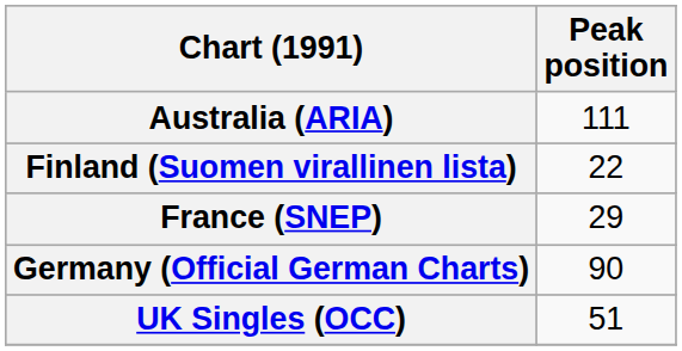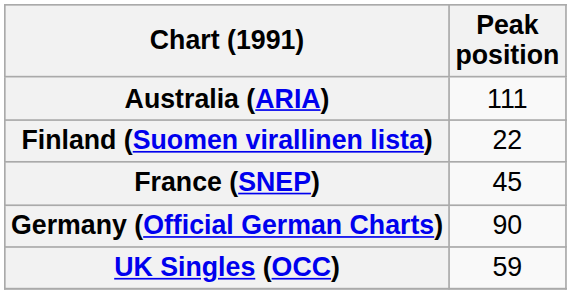France (SNEP) | Peak position: 29 -> 45
UK Singles (OCC) | Peak position: 51 -> 59
